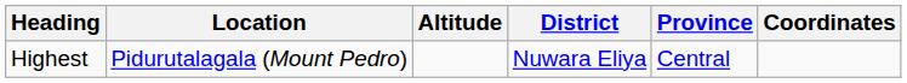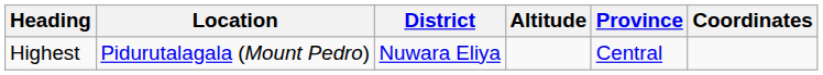columns swapped: Altitude <-> District
